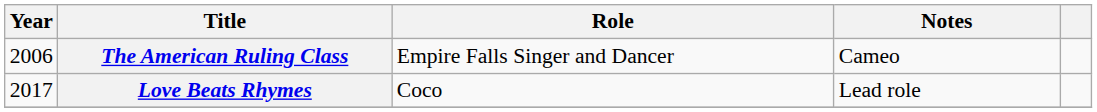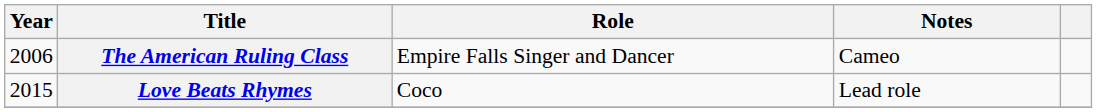Love Beats Rhymes | Year: 2017 -> 2015
